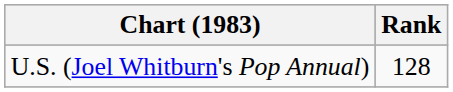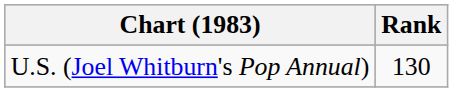U.S. (Joel Whitburn's Pop Annual) | Rank: 128 -> 130
